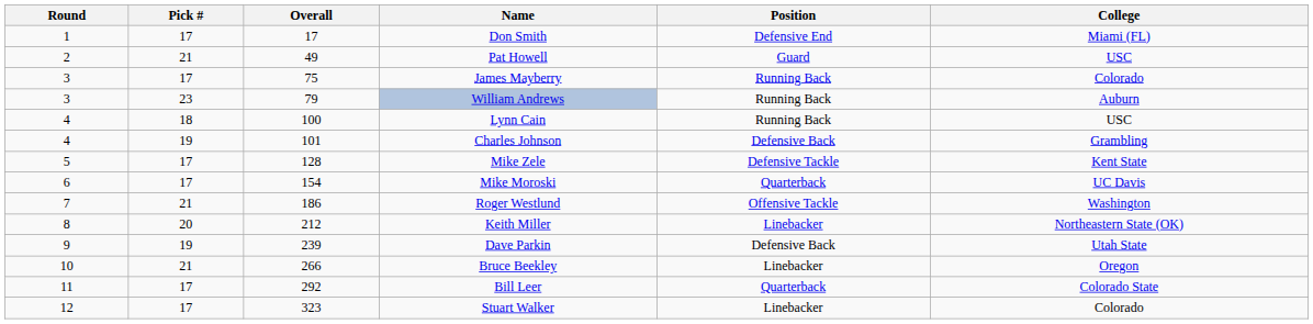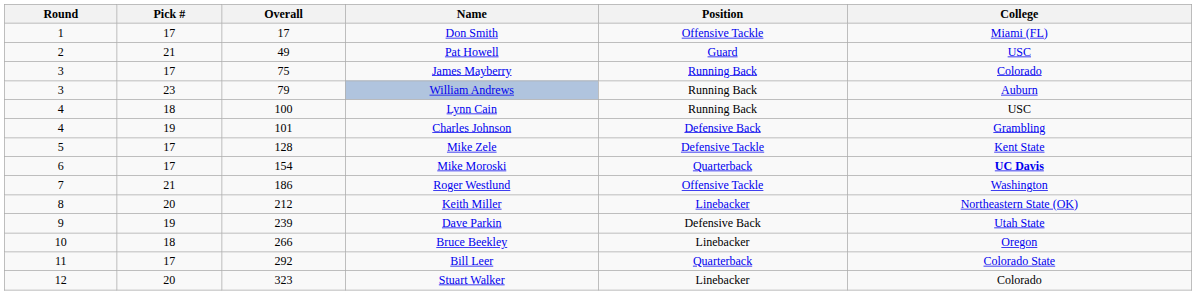Don Smith | Position: Defensive End -> Offensive Tackle
Mike Moroski | College: normal -> bold
Bruce Beekley | Pick #: 21 -> 18
Stuart Walker | Pick #: 17 -> 20
